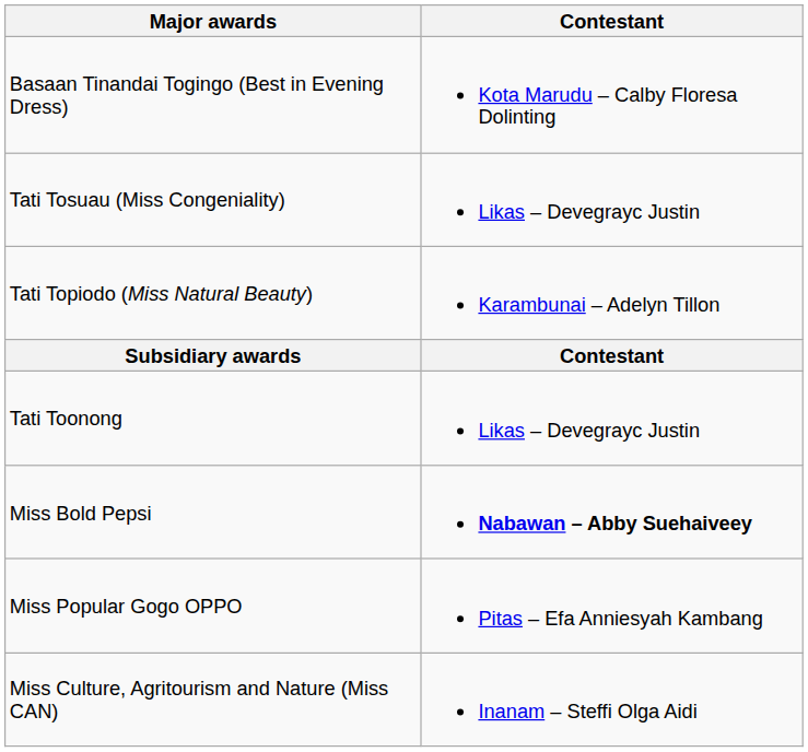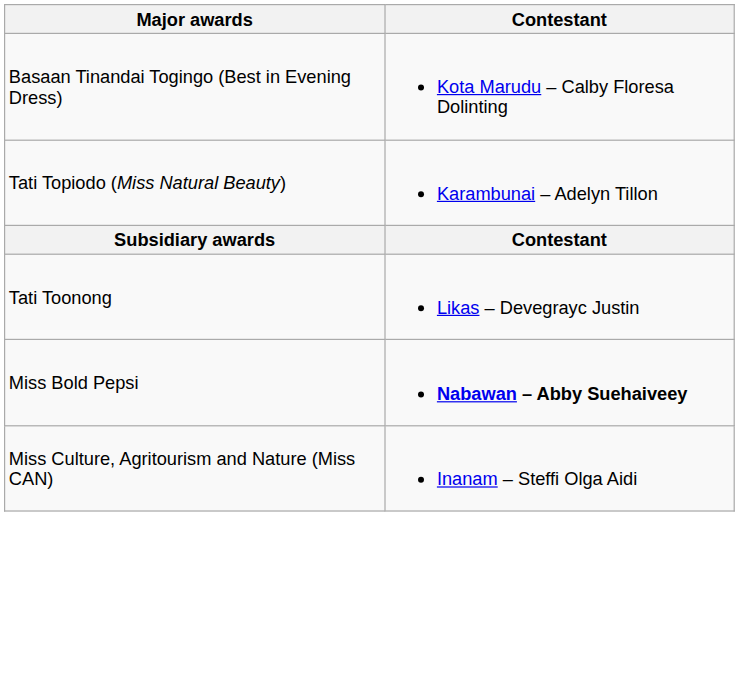- row: Tati Tosuau (Miss Congeniality) | Likas – Devegrayc Justin
- row: Miss Popular Gogo OPPO | Pitas – Efa Anniesyah Kambang
